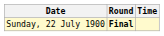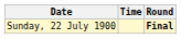columns swapped: Time <-> Round
